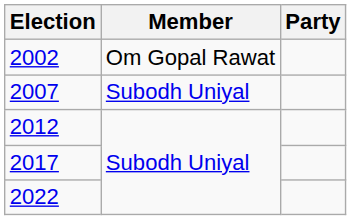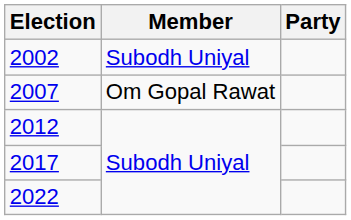2002 | Member: Om Gopal Rawat -> Subodh Uniyal
2007 | Member: Subodh Uniyal -> Om Gopal Rawat
